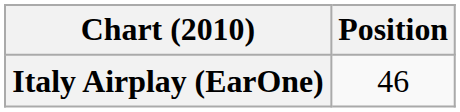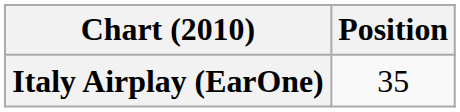Italy Airplay (EarOne) | Position: 46 -> 35
